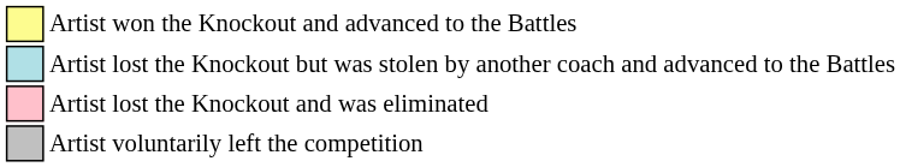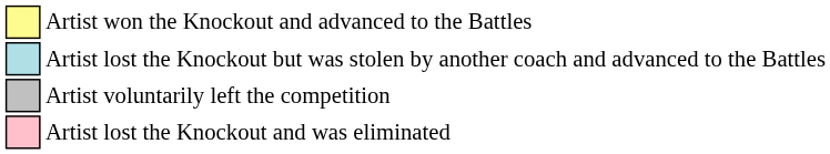rows swapped: Artist lost the Knockout and was eliminated <-> Artist voluntarily left the competition
